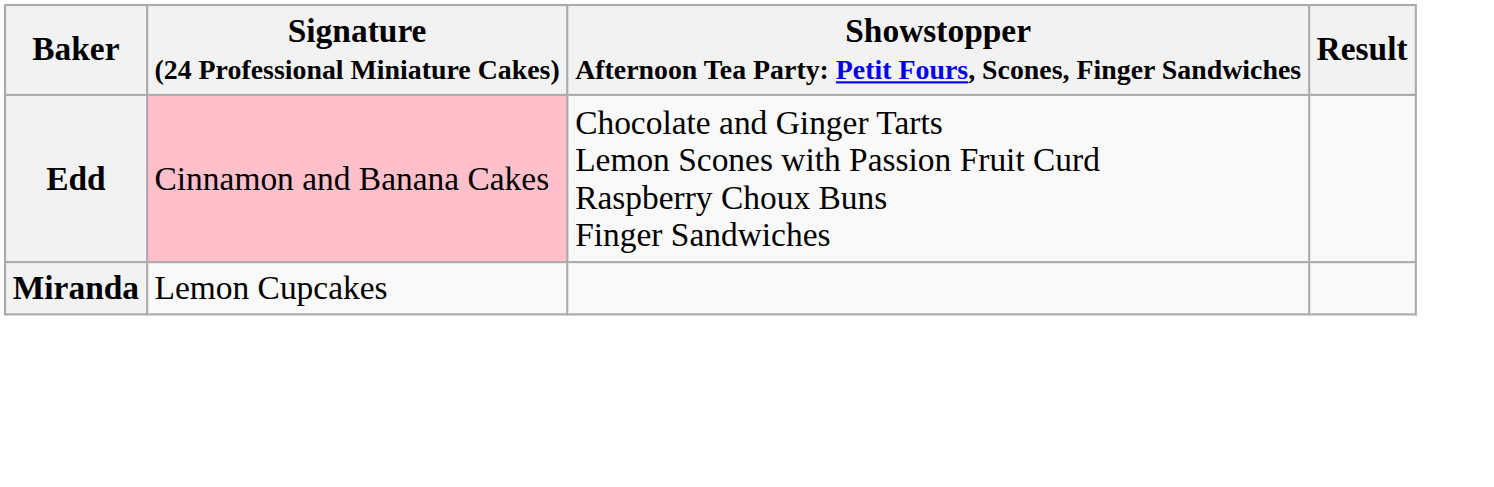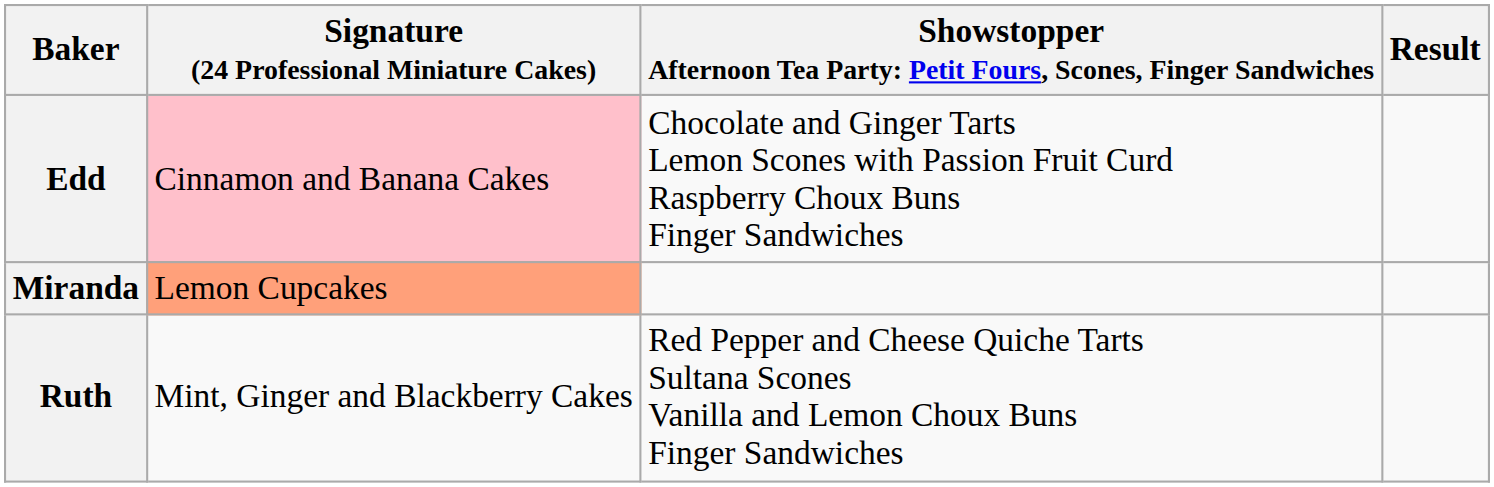Miranda | Signature (24 Professional Miniature Cakes): no background -> lightsalmon background
+ row: Ruth | Mint, Ginger and Blackberry Cakes | Red Pepper and Cheese Quiche Tarts Sultana Scones Vanilla and Lemon Choux Buns Finger Sandwiches
